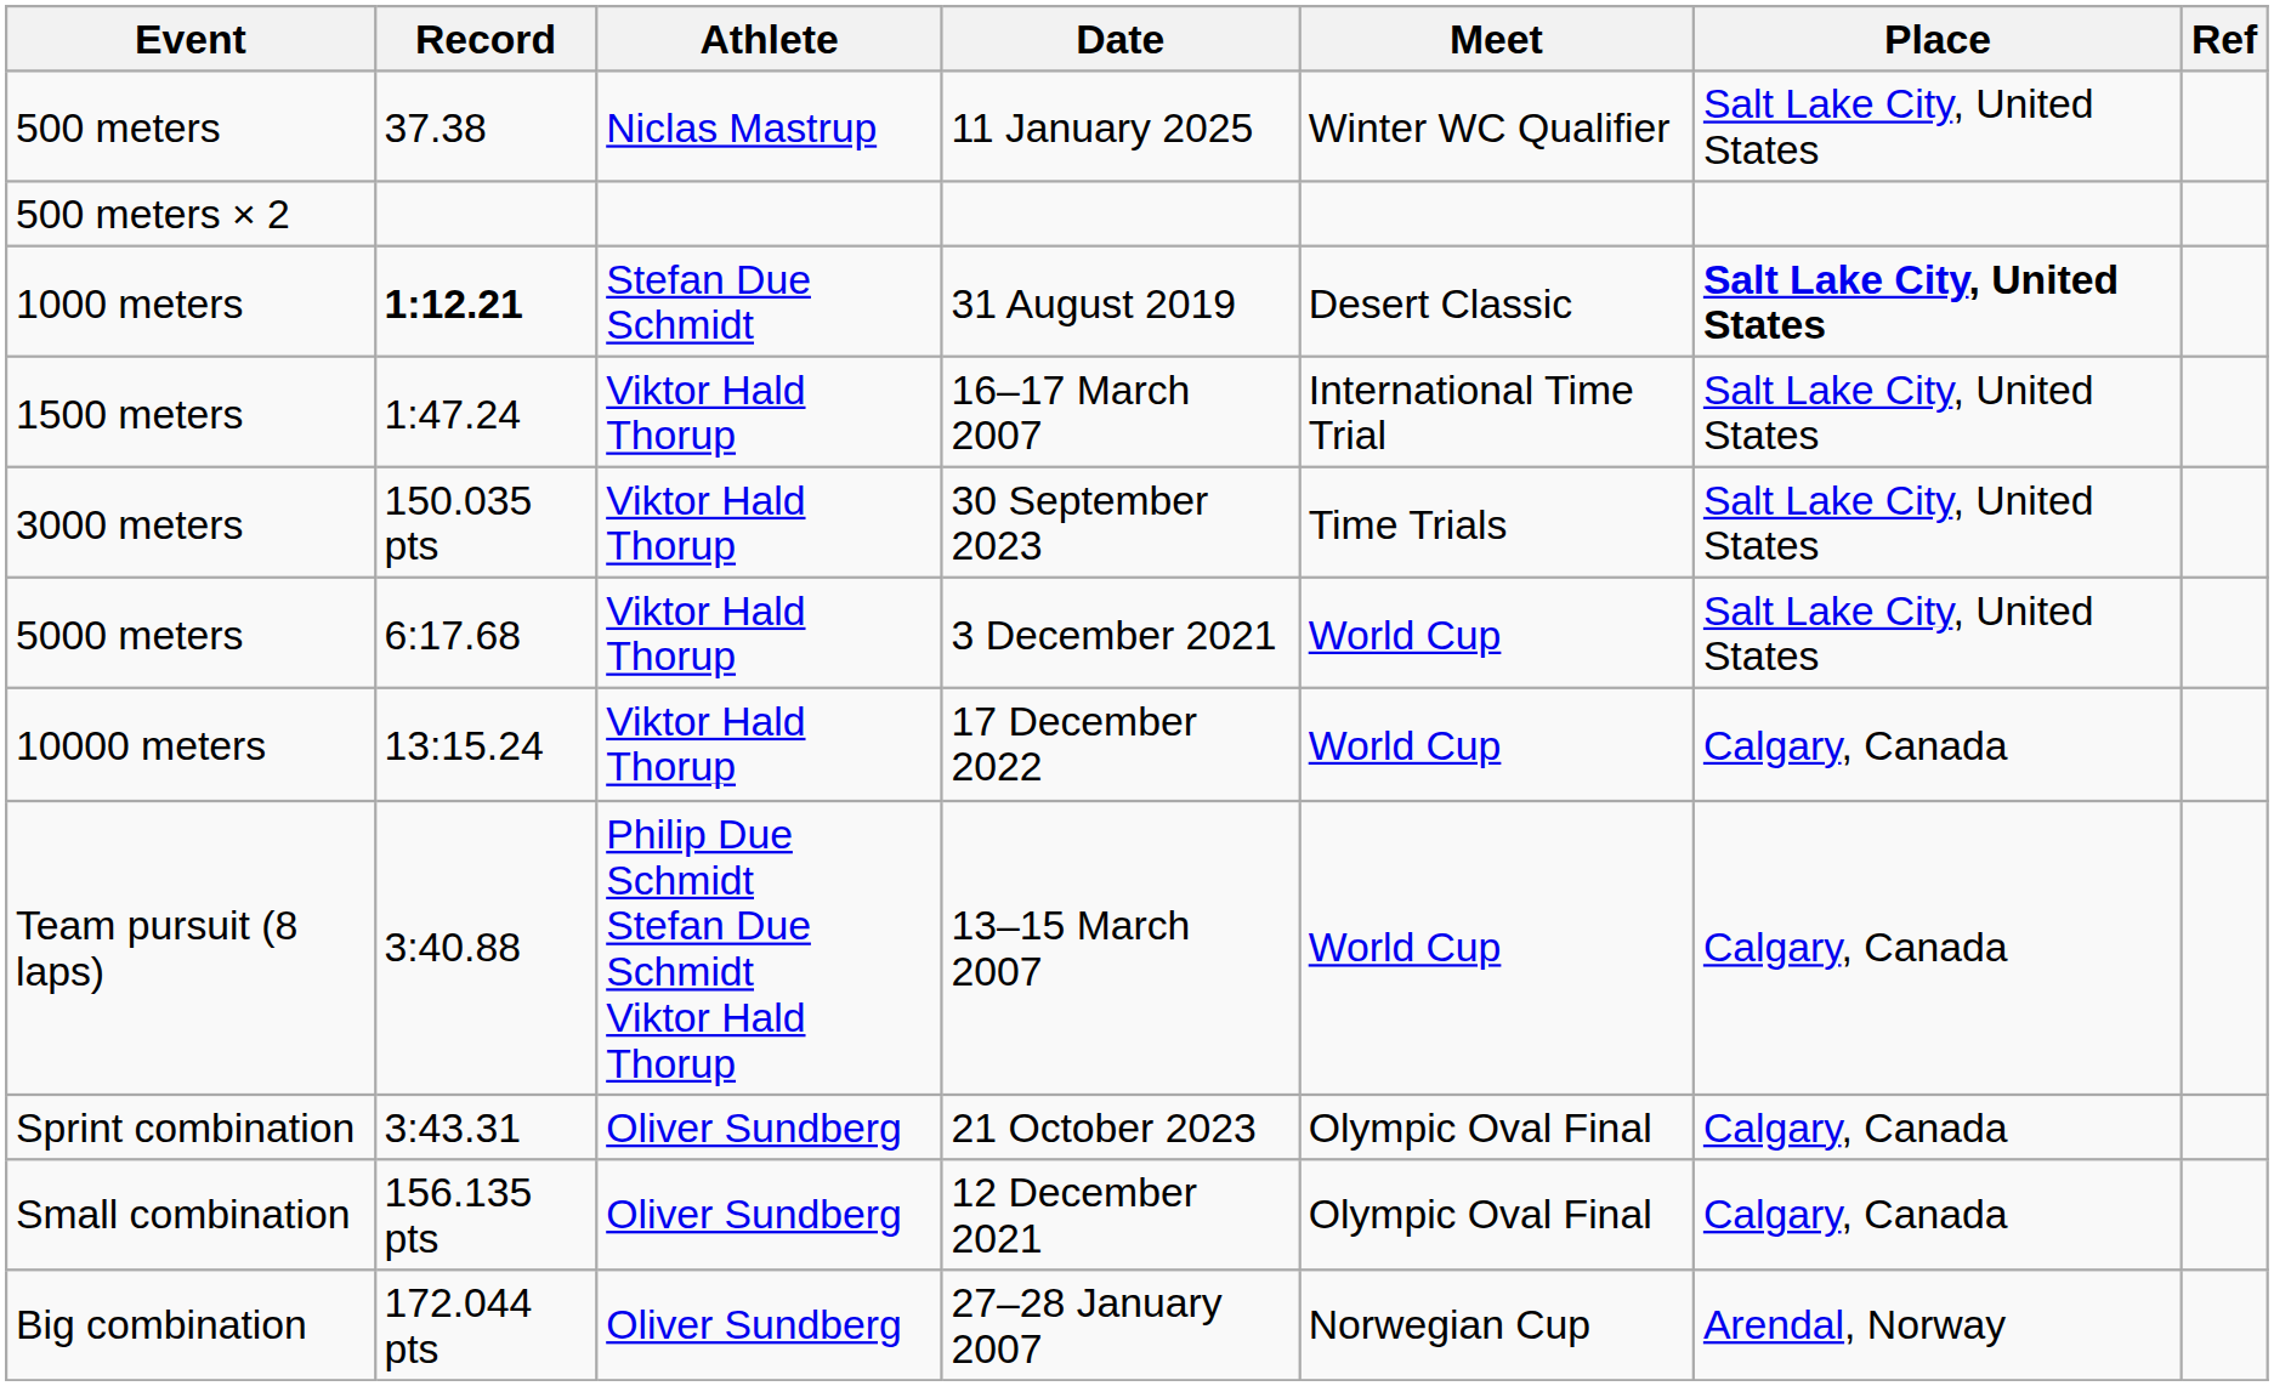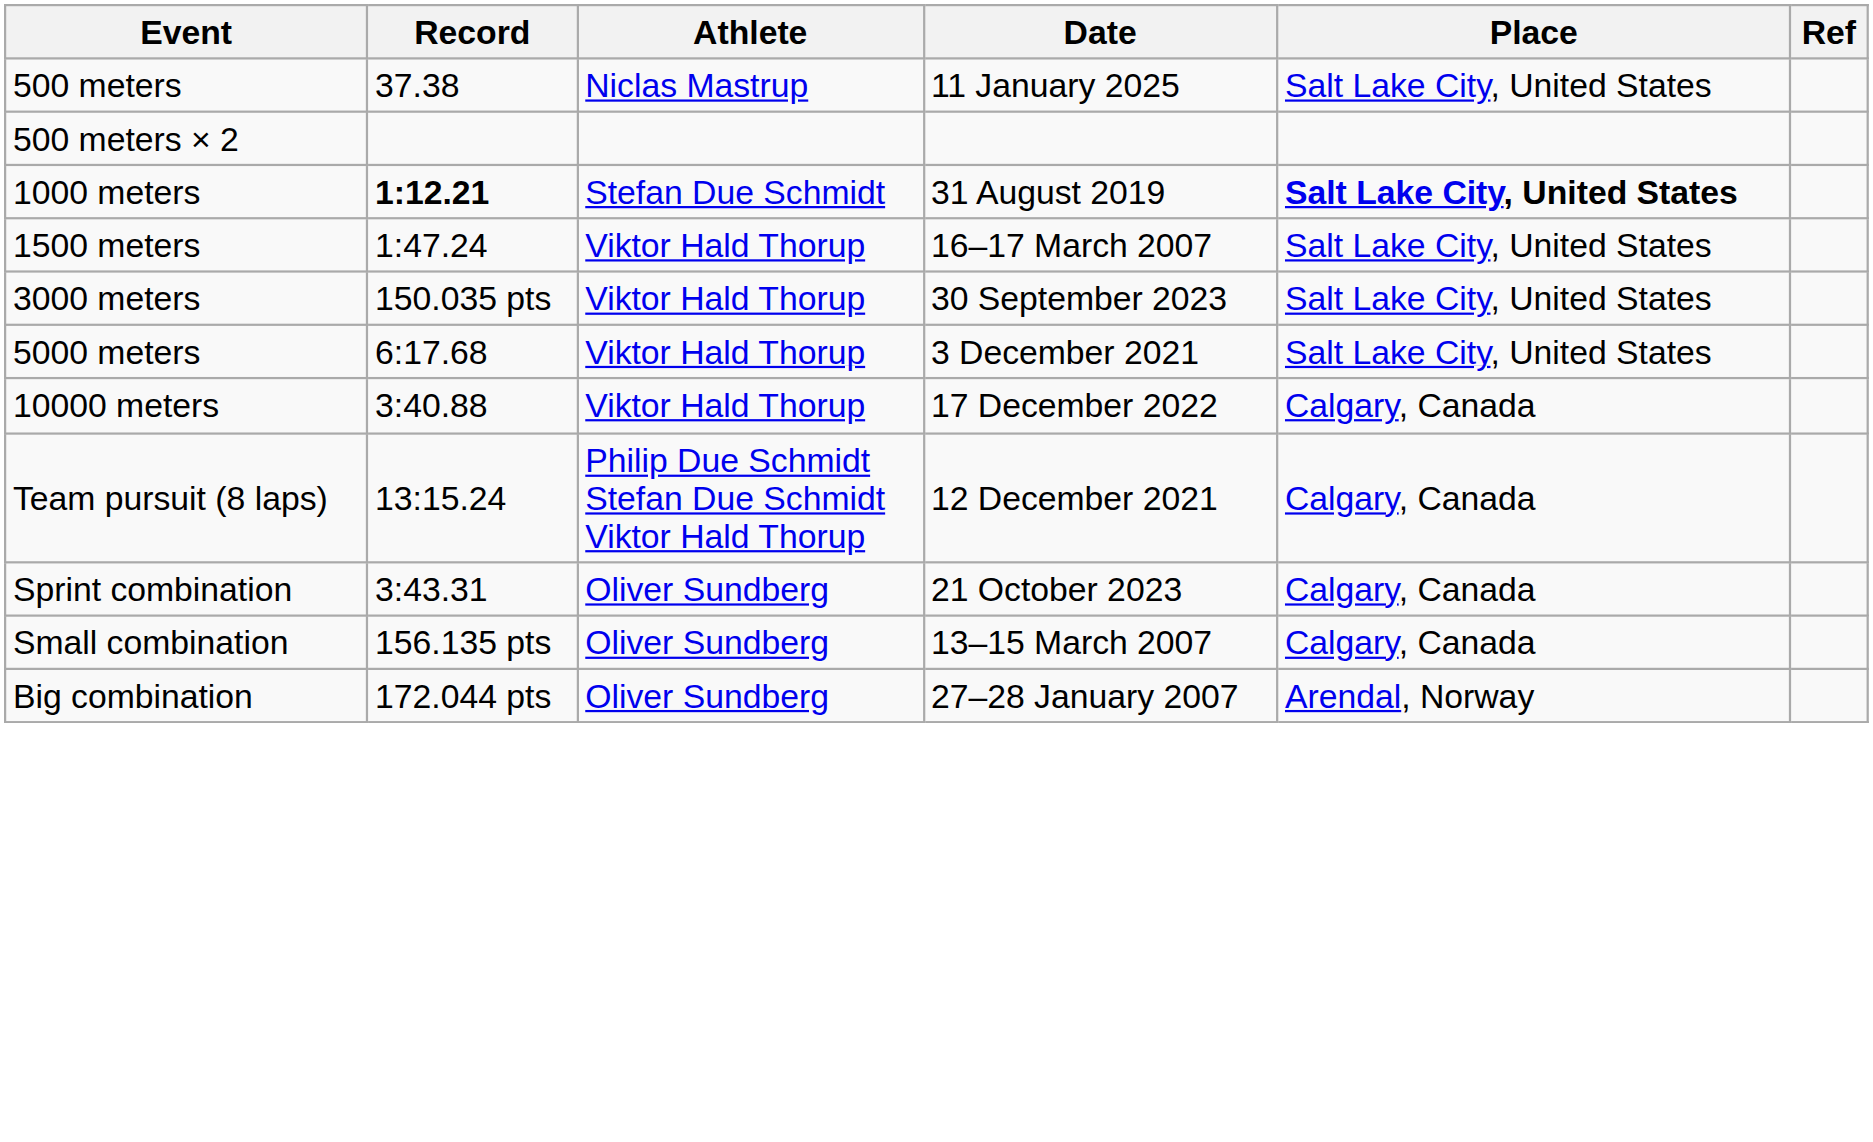- column: Meet | Winter WC Qualifier | Desert Classic | International Time Trial | Time Trials | World Cup | World Cup | World Cup | Olympic Oval Final | Olympic Oval Final | Norwegian Cup
10000 meters | Record: 13:15.24 -> 3:40.88
Team pursuit (8 laps) | Record: 3:40.88 -> 13:15.24
Team pursuit (8 laps) | Date: 13–15 March 2007 -> 12 December 2021
Small combination | Date: 12 December 2021 -> 13–15 March 2007
